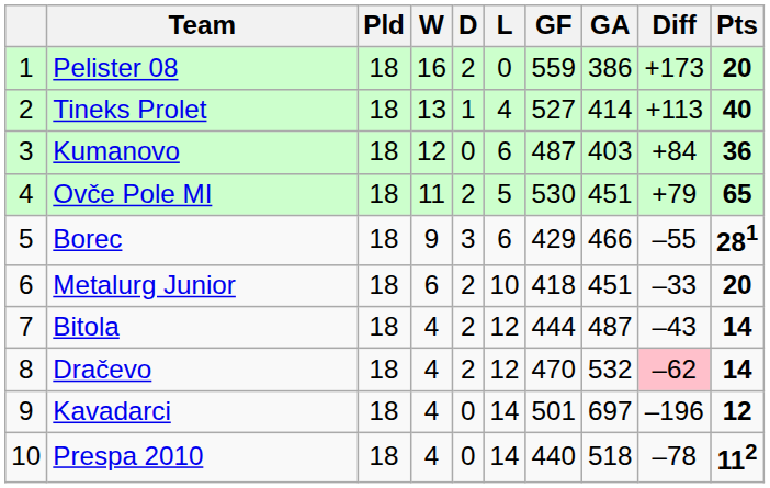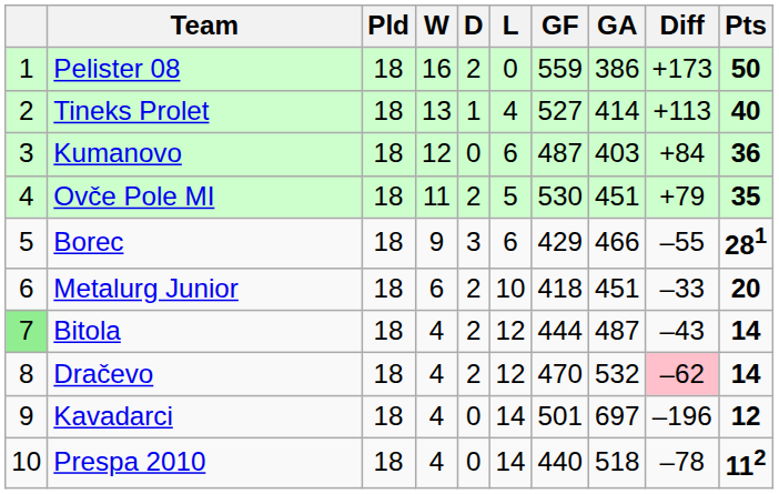Pelister 08 | Pts: 20 -> 50
Ovče Pole MI | Pts: 65 -> 35
Bitola | column 1: no background -> lightgreen background
